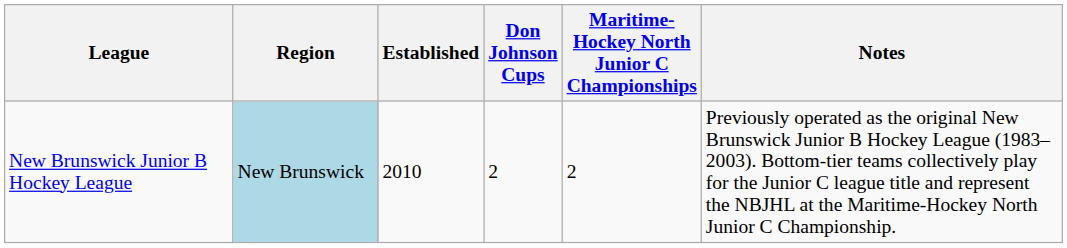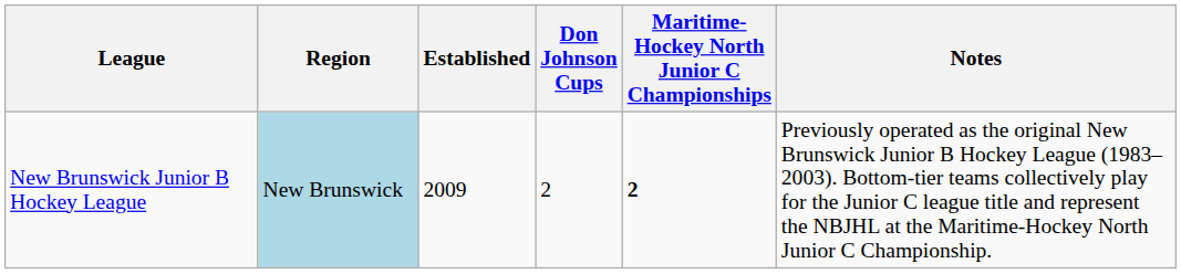New Brunswick Junior B Hockey League | Established: 2010 -> 2009
New Brunswick Junior B Hockey League | Maritime-Hockey North Junior C Championships: normal -> bold
